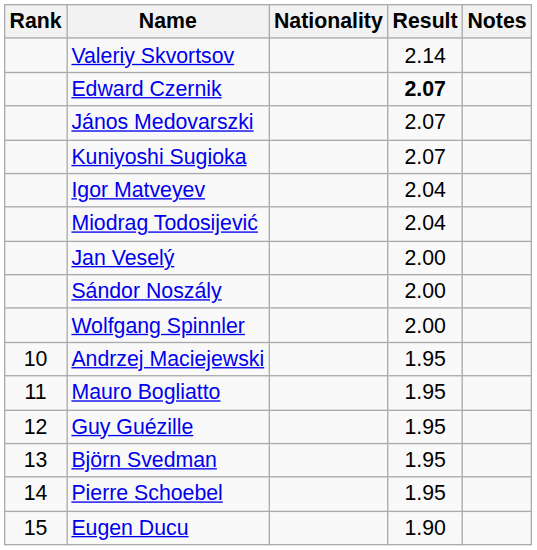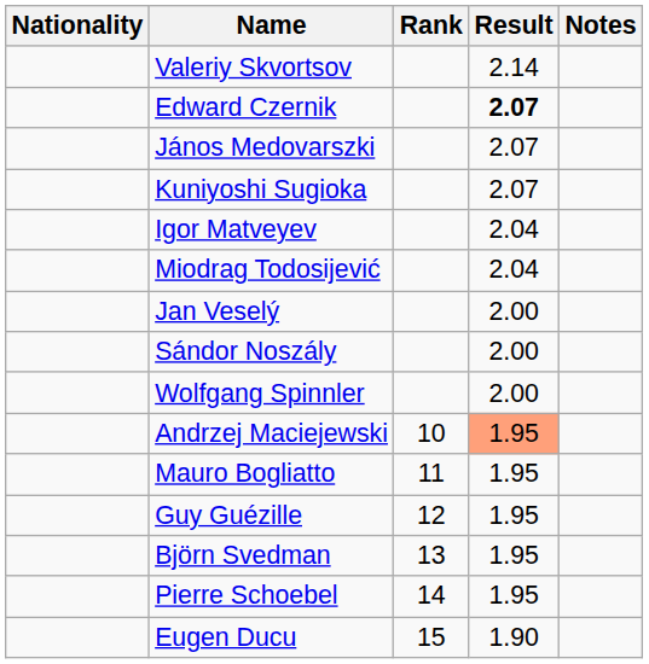columns swapped: Rank <-> Nationality
Andrzej Maciejewski | Result: no background -> lightsalmon background
